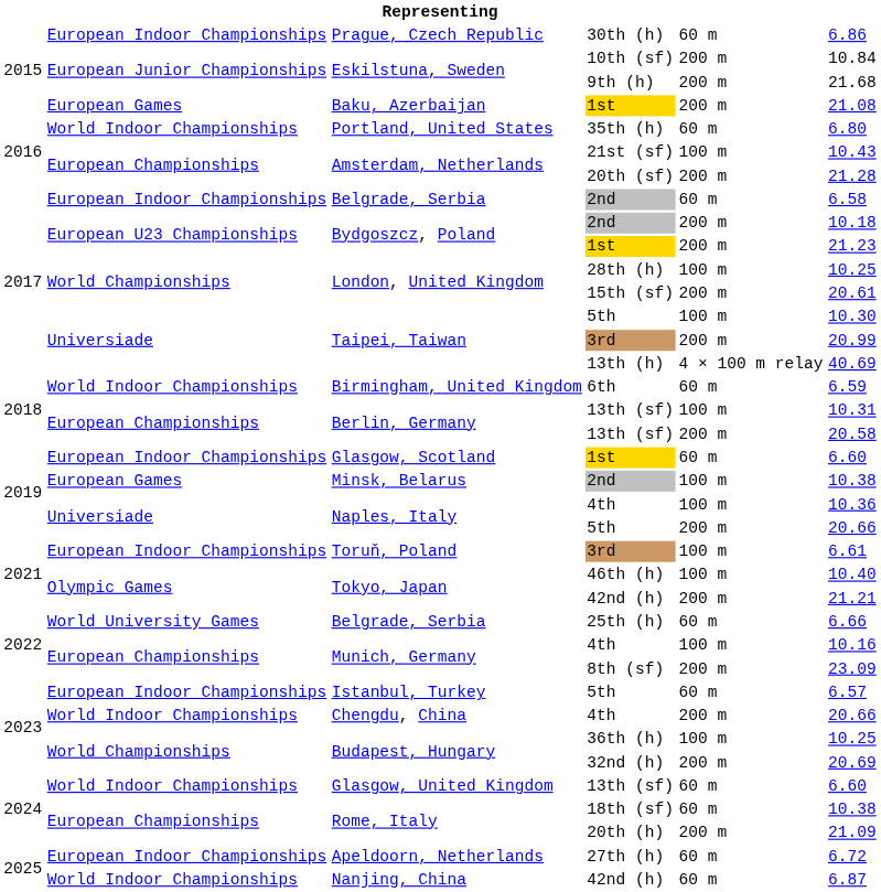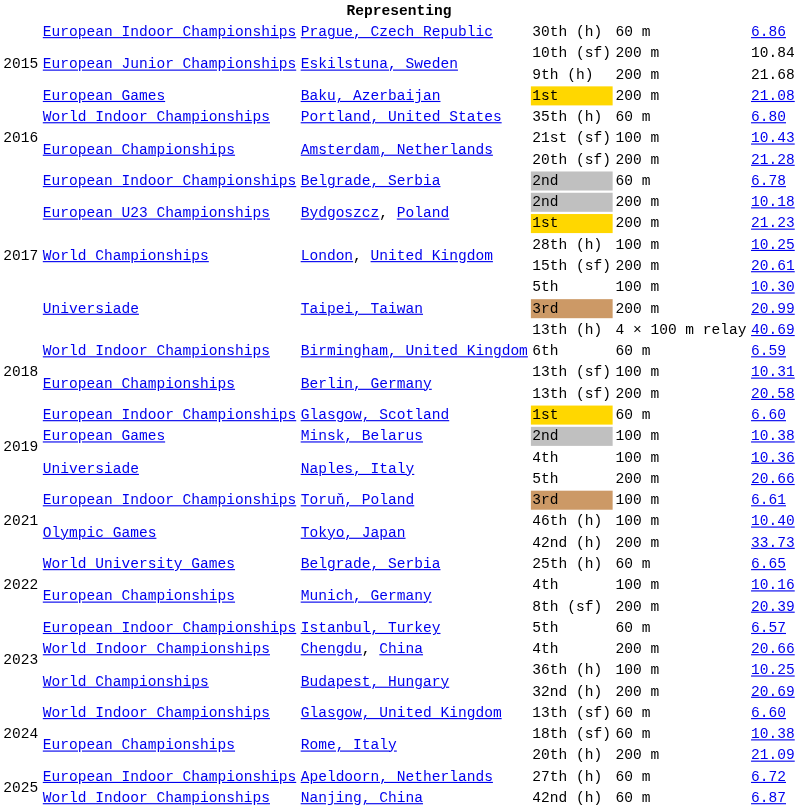Belgrade, Serbia / 2nd | column 6: 6.58 -> 6.78
Tokyo, Japan / 42nd (h) | column 6: 21.21 -> 33.73
25th (h) | column 6: 6.66 -> 6.65
8th (sf) | column 6: 23.09 -> 20.39
